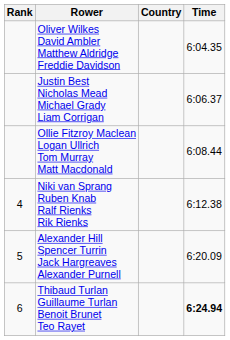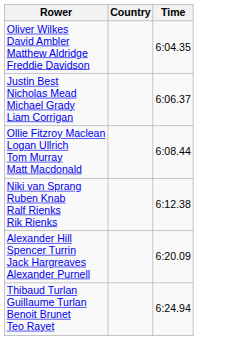- column: Rank | 4 | 5 | 6
Thibaud Turlan Guillaume Turlan Benoit Brunet Teo Rayet | Time: bold -> normal
